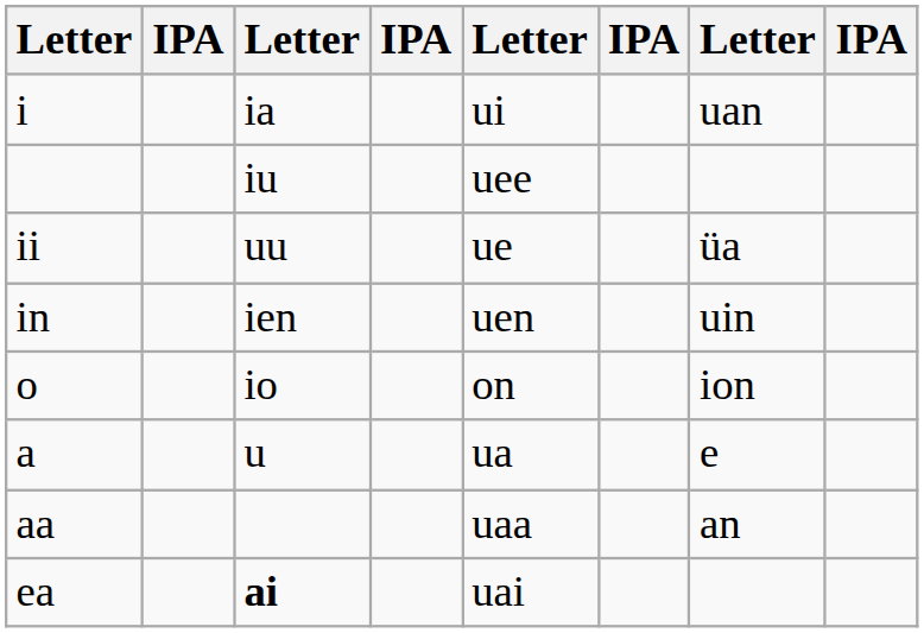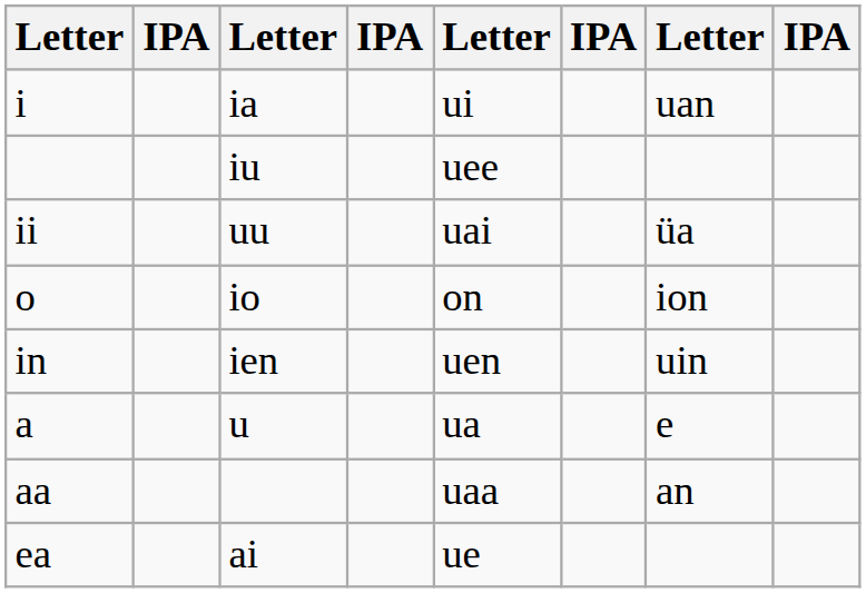ii | column 5: ue -> uai
rows swapped: in <-> o
ea | column 3: bold -> normal
ea | column 5: uai -> ue
